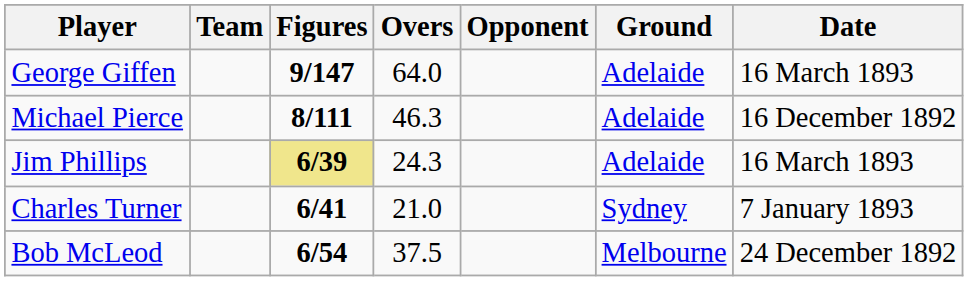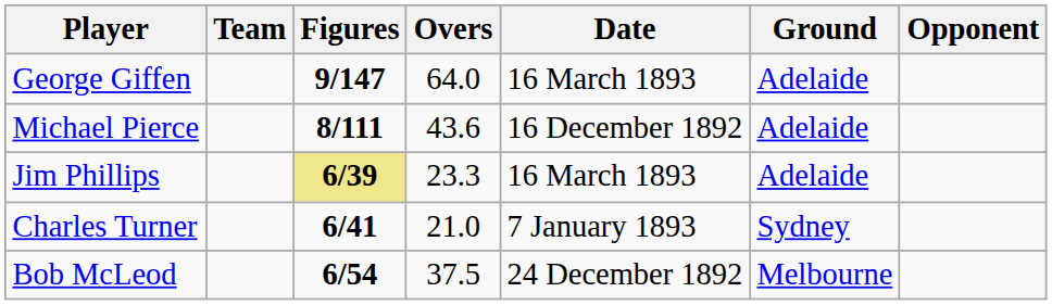columns swapped: Opponent <-> Date
Michael Pierce | Overs: 46.3 -> 43.6
Jim Phillips | Overs: 24.3 -> 23.3
